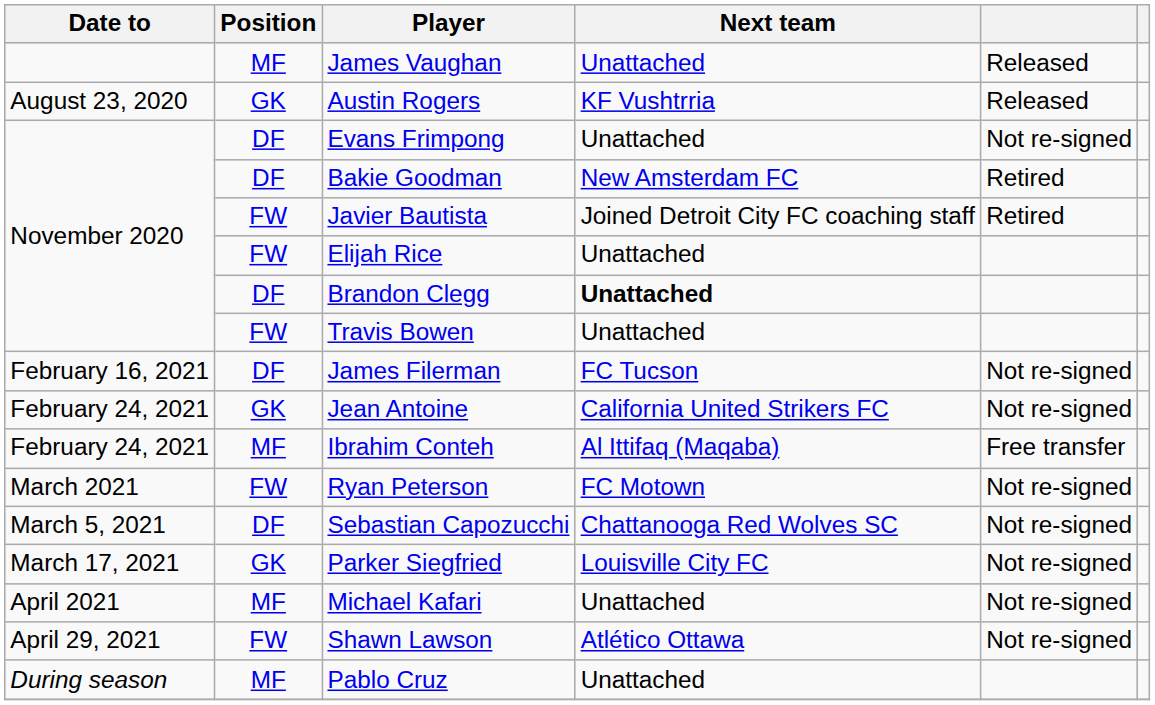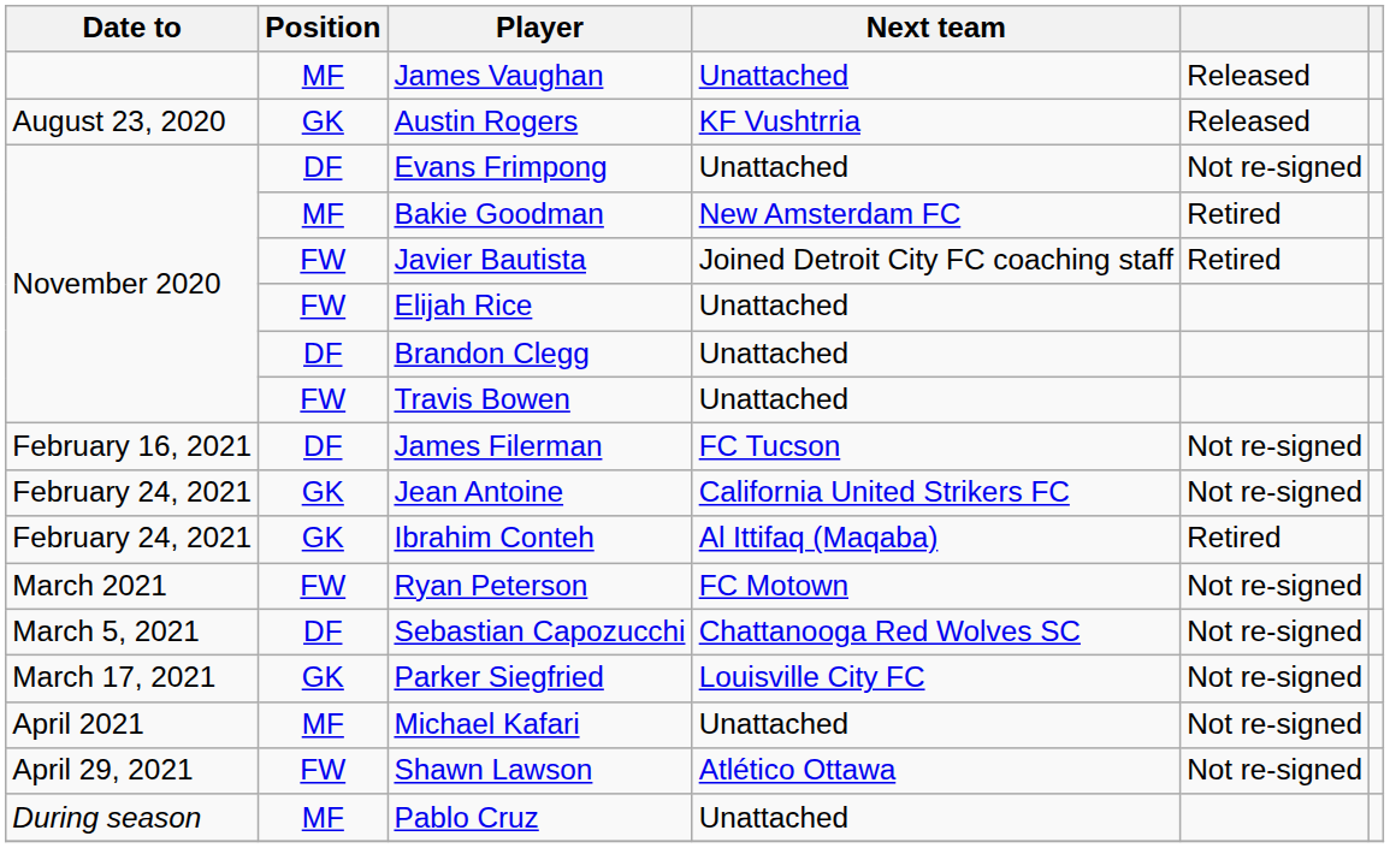Bakie Goodman | Position: DF -> MF
Brandon Clegg | Next team: bold -> normal
Ibrahim Conteh | Position: MF -> GK
Ibrahim Conteh | column 5: Free transfer -> Retired
